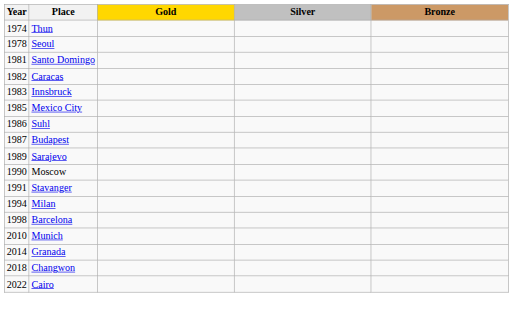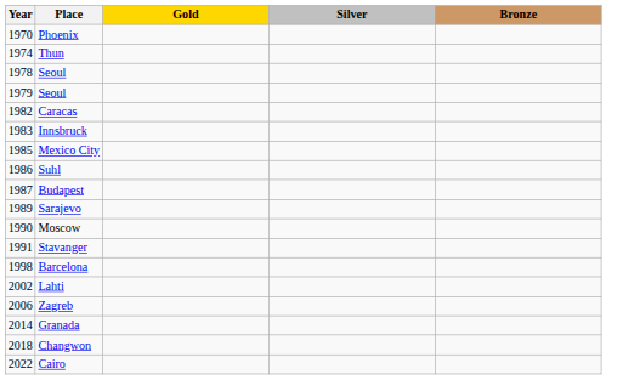+ row: 1970 | Phoenix
+ row: 1979 | Seoul
- row: 1981 | Santo Domingo
- row: 1994 | Milan
+ row: 2002 | Lahti
+ row: 2006 | Zagreb
- row: 2010 | Munich
